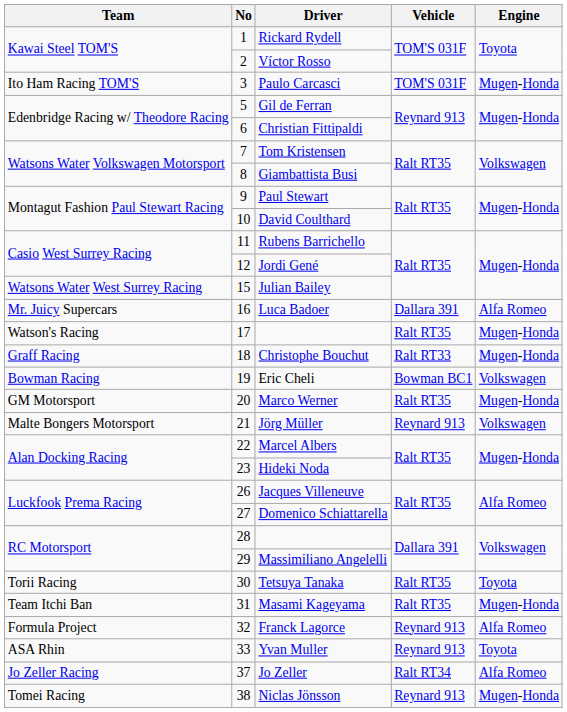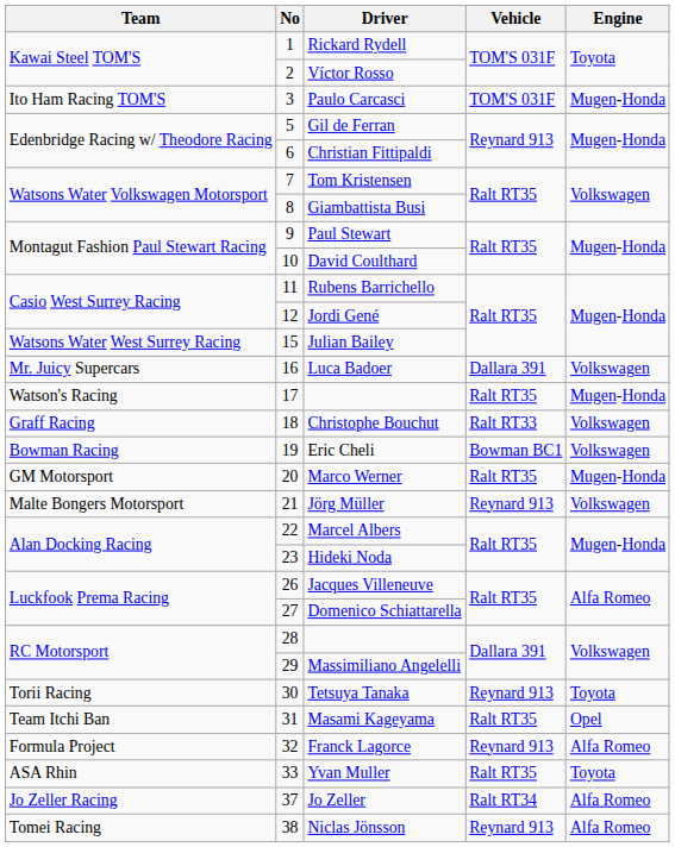Luca Badoer | Engine: Alfa Romeo -> Volkswagen
Christophe Bouchut | Engine: Mugen-Honda -> Volkswagen
Tetsuya Tanaka | Vehicle: Ralt RT35 -> Reynard 913
Masami Kageyama | Engine: Mugen-Honda -> Opel
Yvan Muller | Vehicle: Reynard 913 -> Ralt RT35
Niclas Jönsson | Engine: Mugen-Honda -> Alfa Romeo
